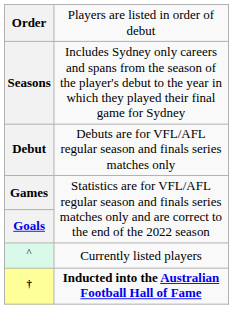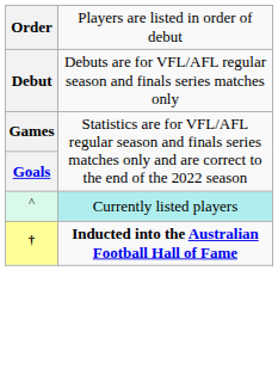- row: Seasons | Includes Sydney only careers and spans from the season of the player's debut to the year in which they played their final game for Sydney
^ | column 2: no background -> paleturquoise background
